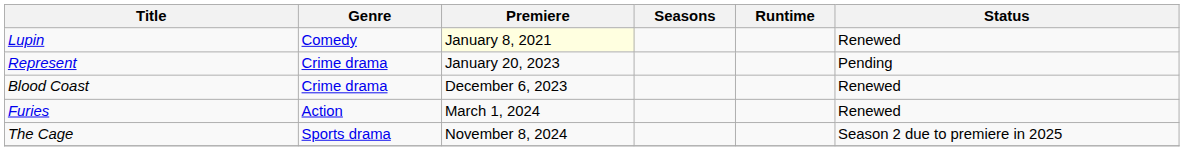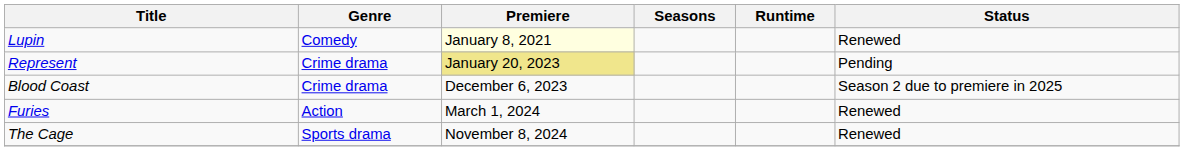Represent | Premiere: no background -> khaki background
Blood Coast | Status: Renewed -> Season 2 due to premiere in 2025
The Cage | Status: Season 2 due to premiere in 2025 -> Renewed
